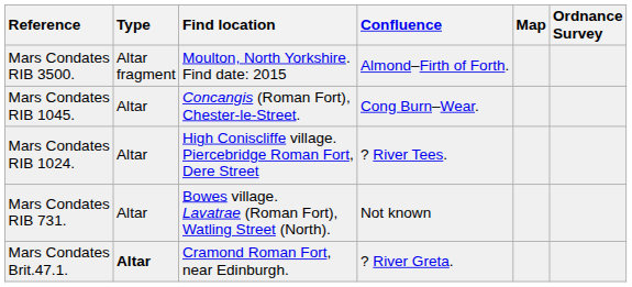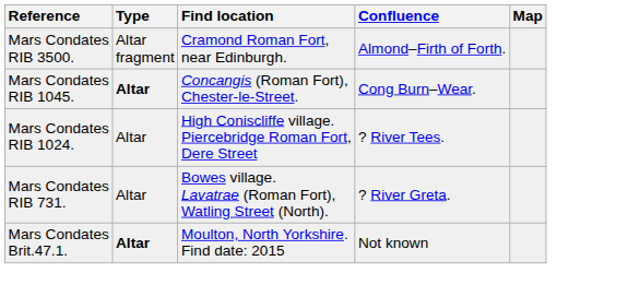- column: Ordnance Survey
Mars Condates RIB 3500. | Find location: Moulton, North Yorkshire. Find date: 2015 -> Cramond Roman Fort, near Edinburgh.
Mars Condates RIB 1045. | Type: normal -> bold
Mars Condates RIB 731. | Confluence: Not known -> ? River Greta.
Mars Condates Brit.47.1. | Find location: Cramond Roman Fort, near Edinburgh. -> Moulton, North Yorkshire. Find date: 2015
Mars Condates Brit.47.1. | Confluence: ? River Greta. -> Not known
